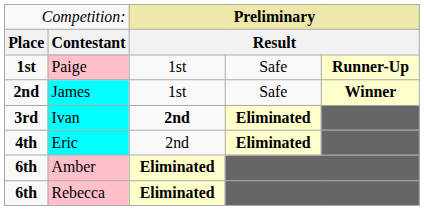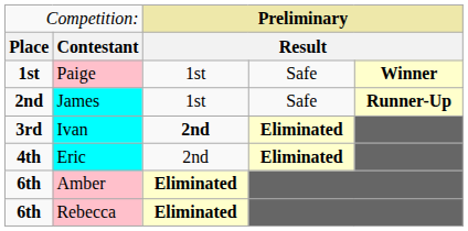Paige | column 5: Runner-Up -> Winner
James | column 5: Winner -> Runner-Up
